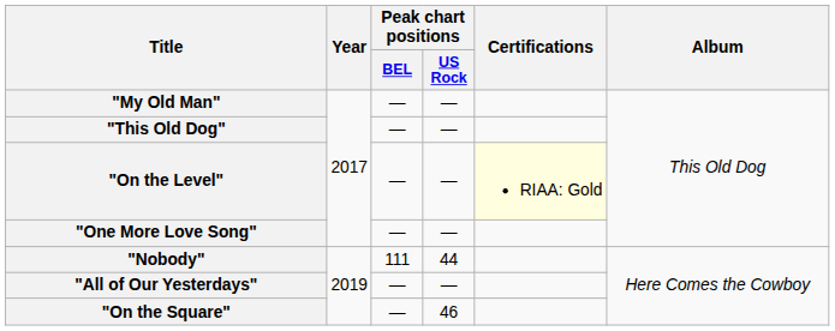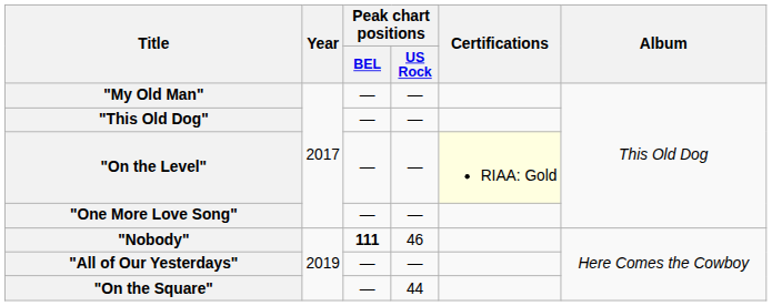"Nobody" | Peak chart positions / BEL: normal -> bold
"Nobody" | Peak chart positions / US Rock: 44 -> 46
"On the Square" | Peak chart positions / US Rock: 46 -> 44
